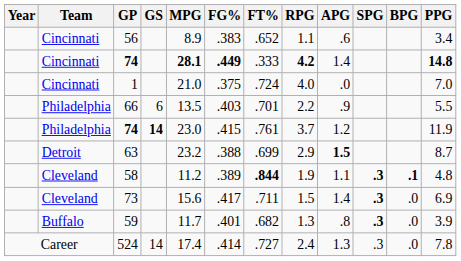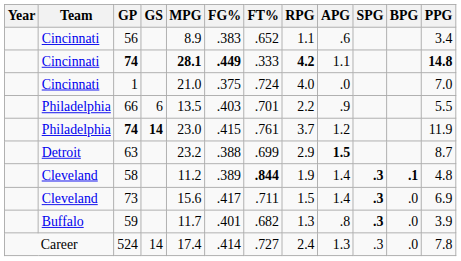Cincinnati / 74 | APG: 1.4 -> 1.1
58 | APG: 1.1 -> 1.4
